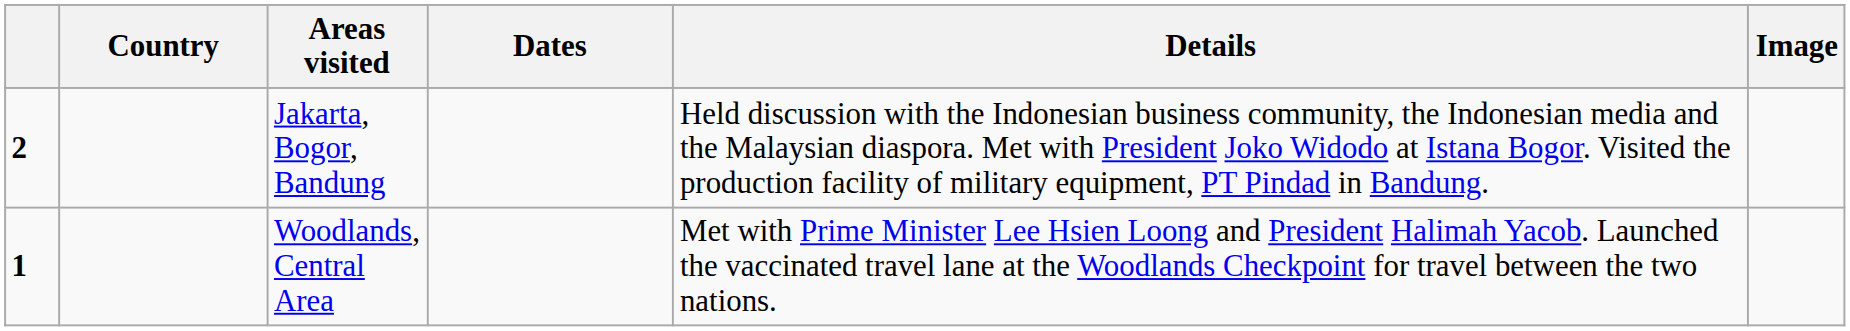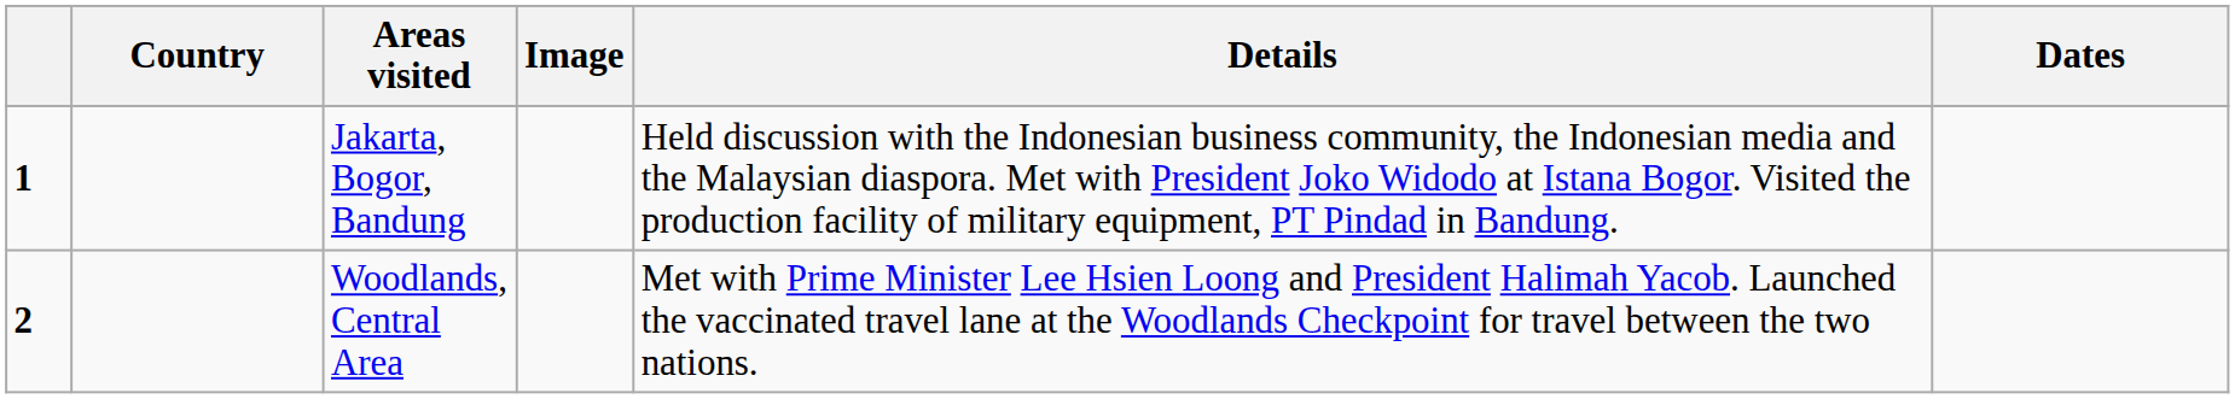columns swapped: Dates <-> Image
Jakarta, Bogor, Bandung | column 1: 2 -> 1
Woodlands, Central Area | column 1: 1 -> 2
